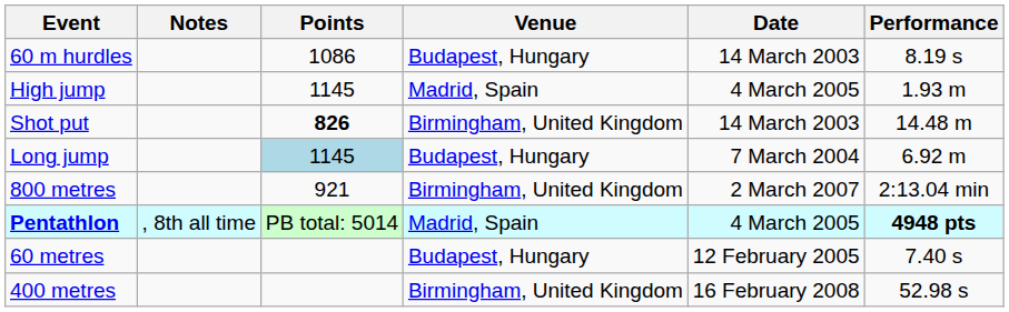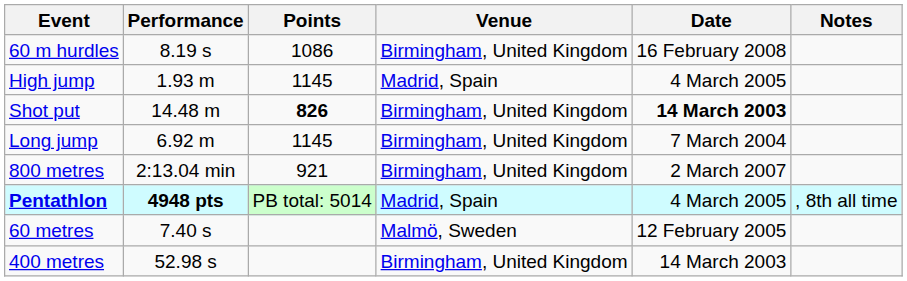columns swapped: Performance <-> Notes
60 m hurdles | Venue: Budapest, Hungary -> Birmingham, United Kingdom
60 m hurdles | Date: 14 March 2003 -> 16 February 2008
Shot put | Date: normal -> bold
Long jump | Points: lightblue background -> no background
Long jump | Venue: Budapest, Hungary -> Birmingham, United Kingdom
60 metres | Venue: Budapest, Hungary -> Malmö, Sweden
400 metres | Date: 16 February 2008 -> 14 March 2003
